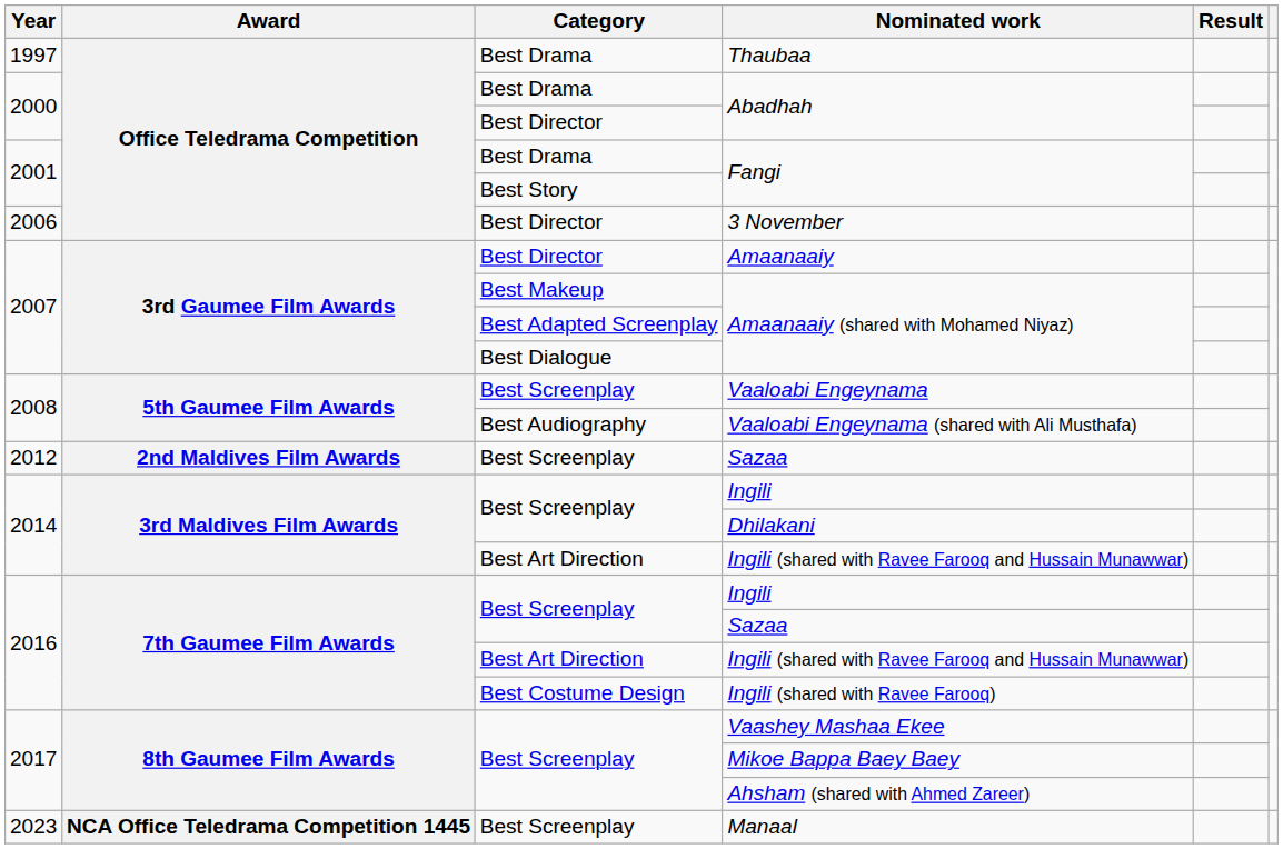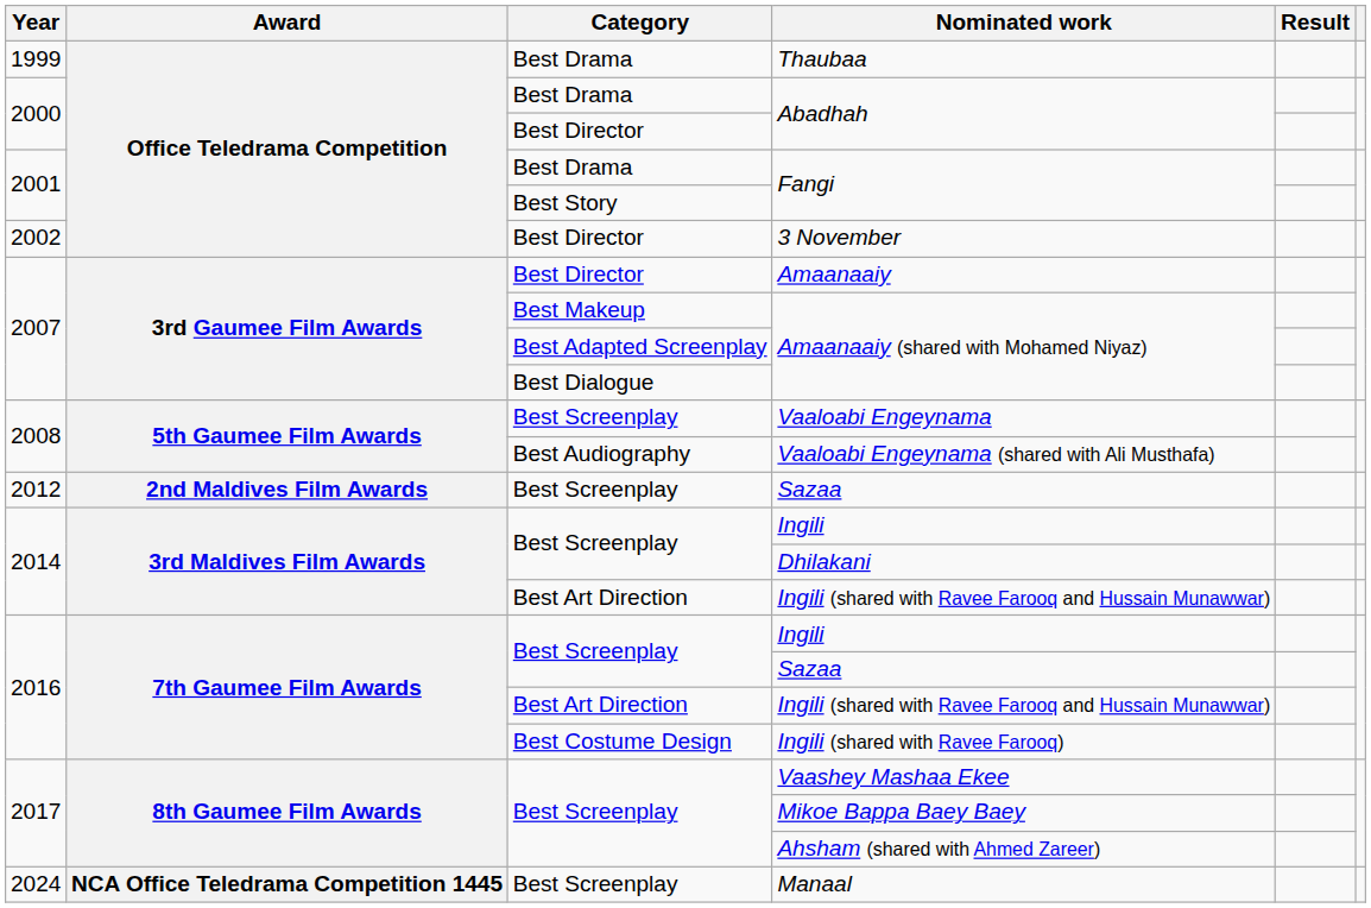Thaubaa | Year: 1997 -> 1999
3 November | Year: 2006 -> 2002
Manaal | Year: 2023 -> 2024
